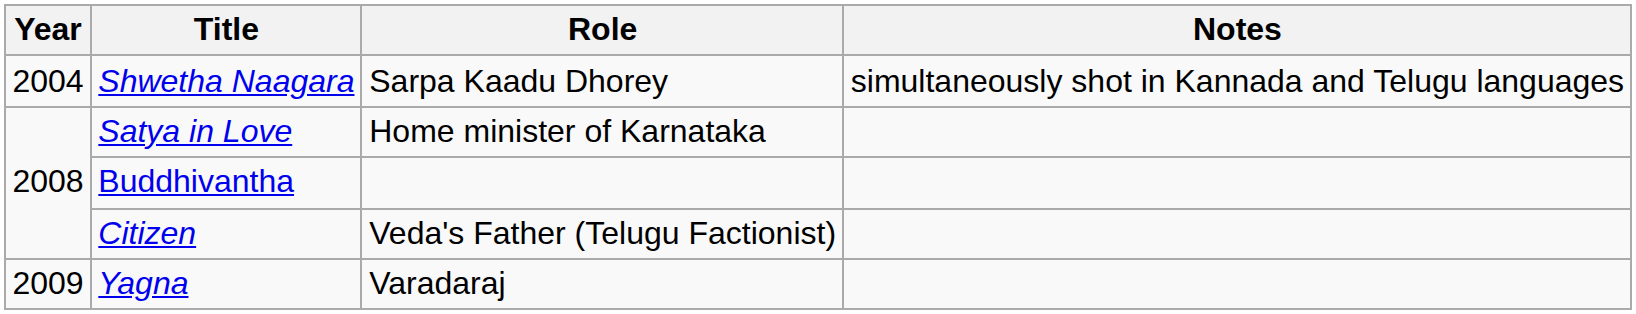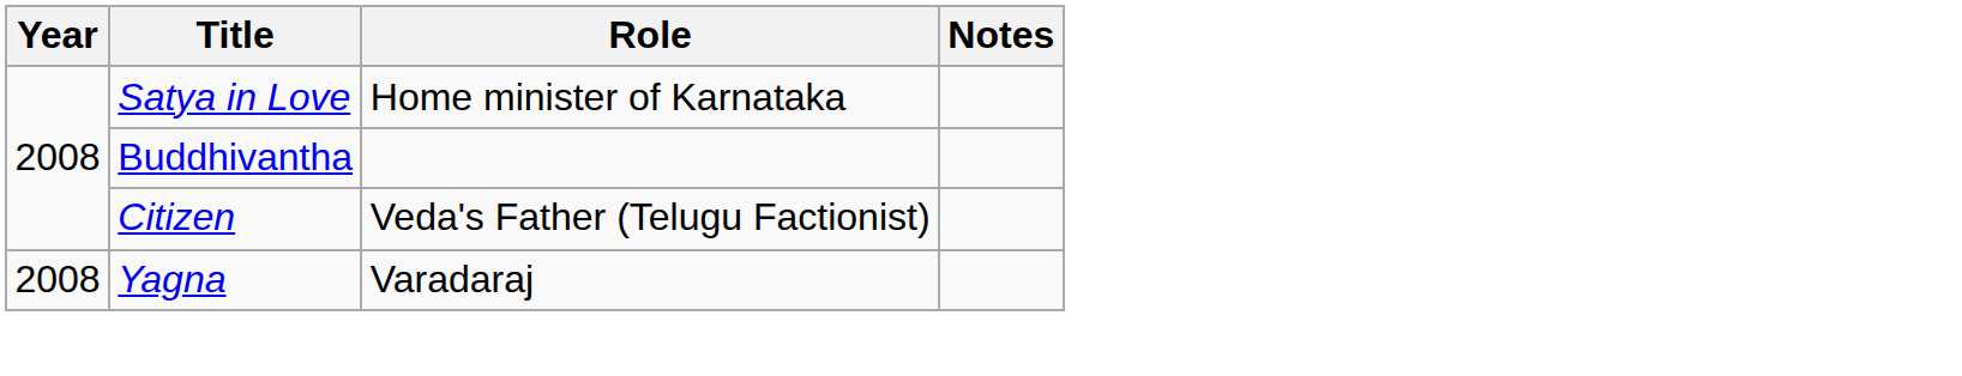- row: 2004 | Shwetha Naagara | Sarpa Kaadu Dhorey | simultaneously shot in Kannada and Telugu languages
Yagna | Year: 2009 -> 2008
